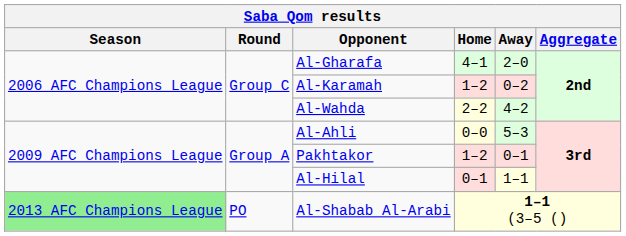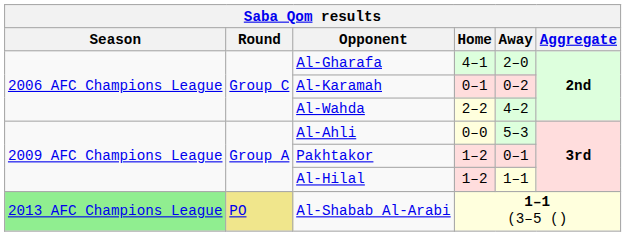Al-Karamah | Home: 1–2 -> 0–1
Al-Hilal | Home: 0–1 -> 1–2
Al-Shabab Al-Arabi | Round: no background -> khaki background
